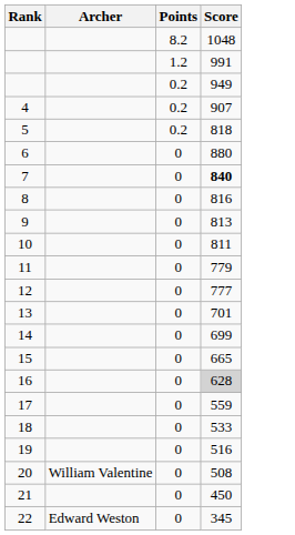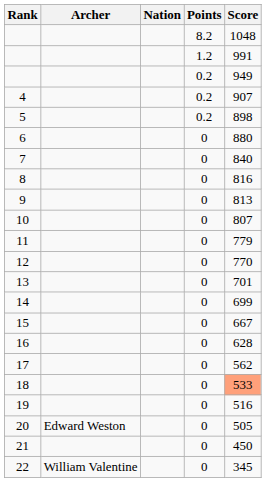+ column: Nation
5 | Score: 818 -> 898
7 | Score: bold -> normal
10 | Score: 811 -> 807
12 | Score: 777 -> 770
15 | Score: 665 -> 667
16 | Score: lightgrey background -> no background
17 | Score: 559 -> 562
18 | Score: no background -> lightsalmon background
20 | Archer: William Valentine -> Edward Weston
20 | Score: 508 -> 505
22 | Archer: Edward Weston -> William Valentine
